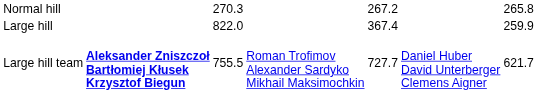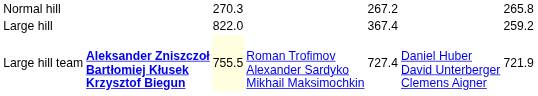Large hill | column 7: 259.9 -> 259.2
Large hill team | column 3: no background -> lightyellow background
Large hill team | column 5: 727.7 -> 727.4
Large hill team | column 7: 621.7 -> 721.9
